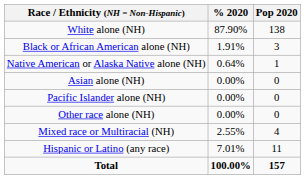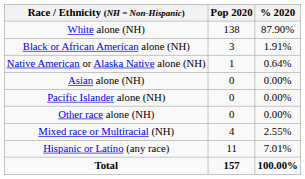columns swapped: Pop 2020 <-> % 2020
